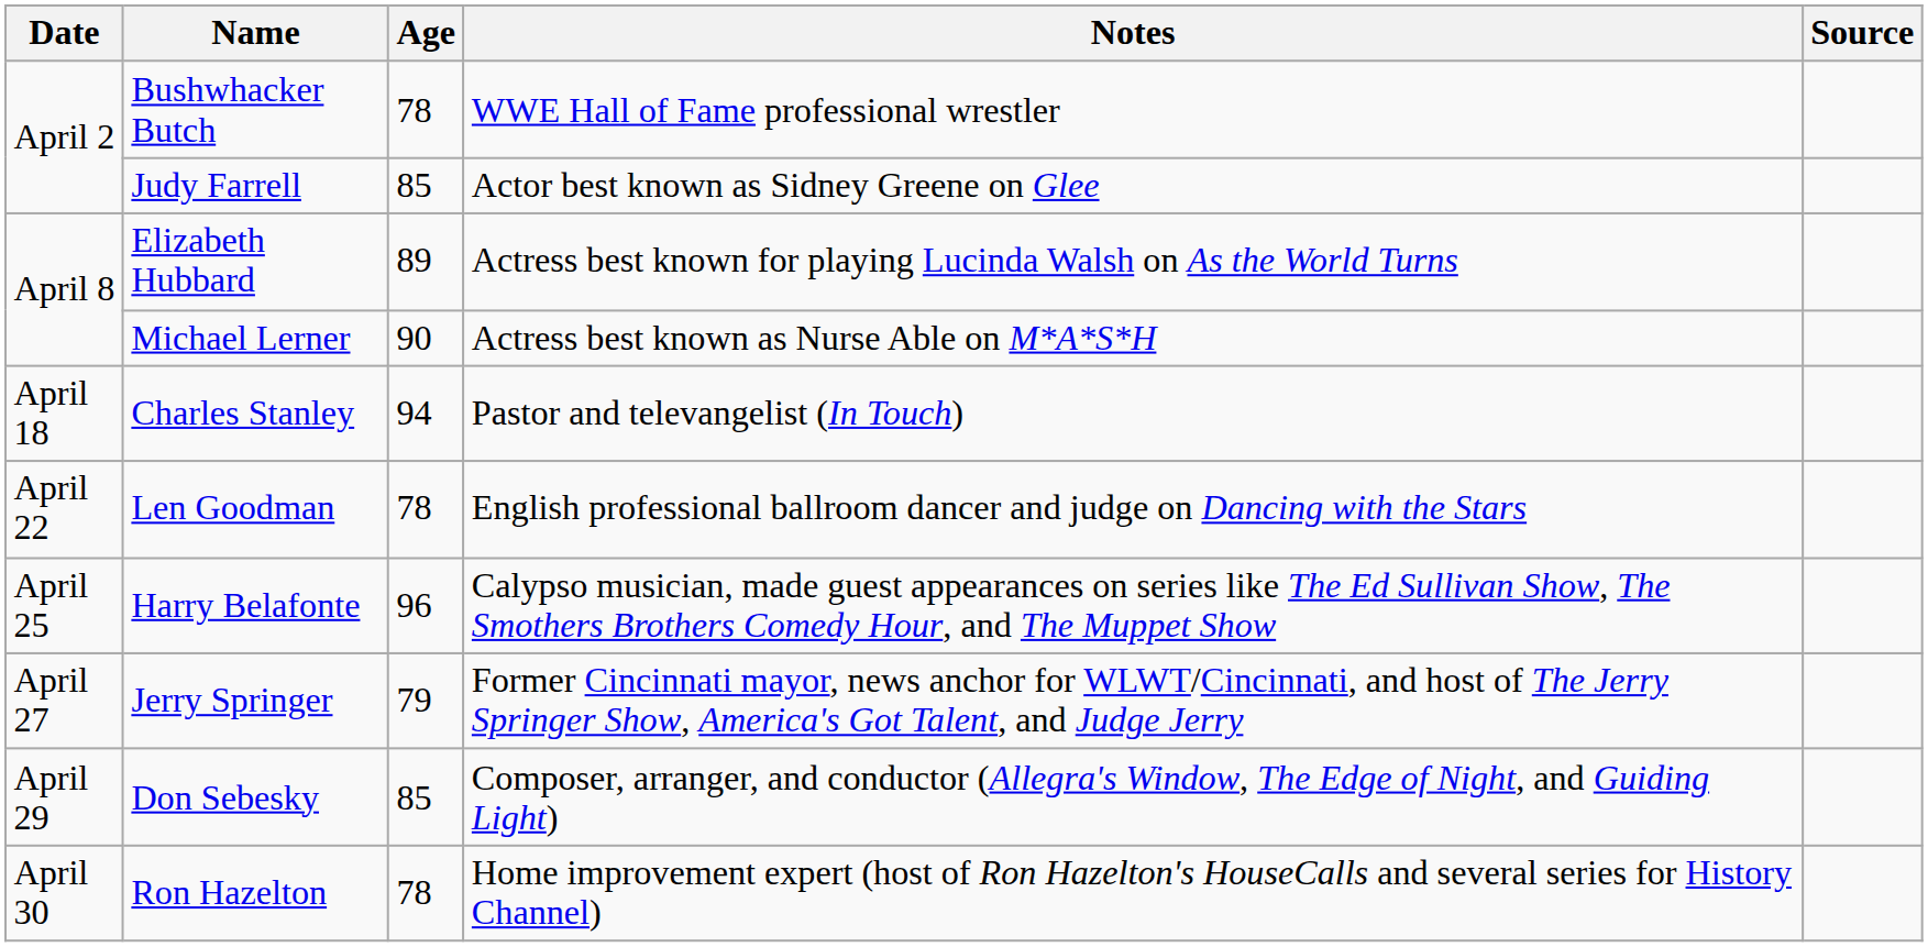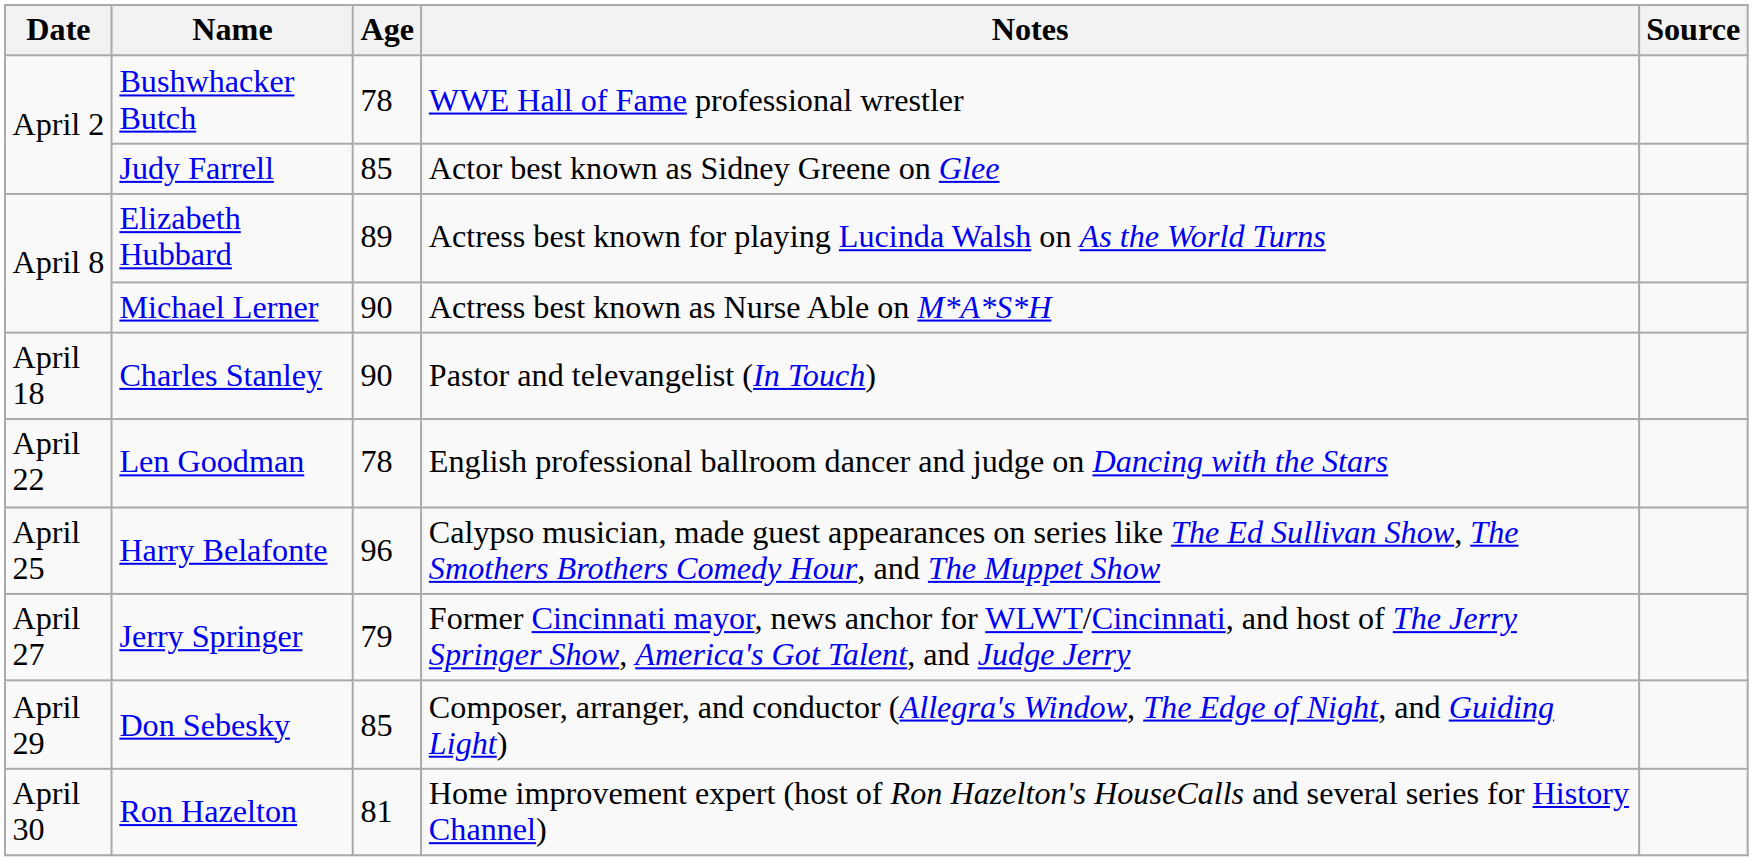Charles Stanley | Age: 94 -> 90
Ron Hazelton | Age: 78 -> 81
